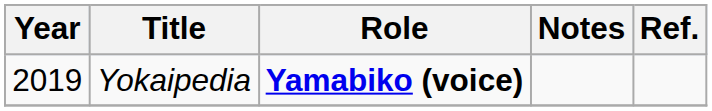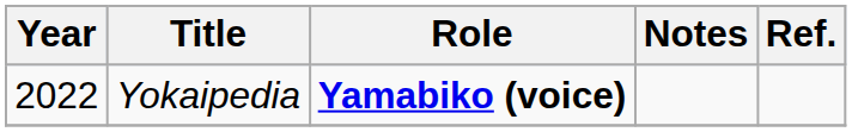Yokaipedia | Year: 2019 -> 2022
